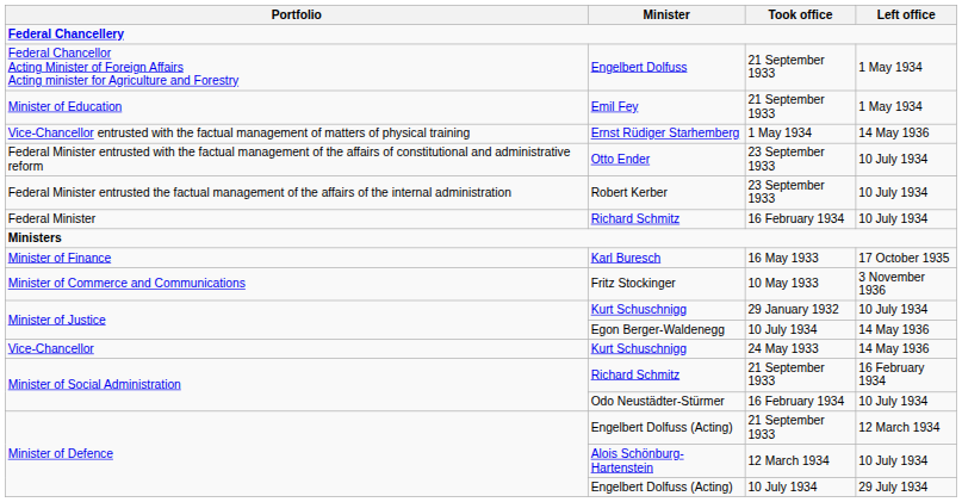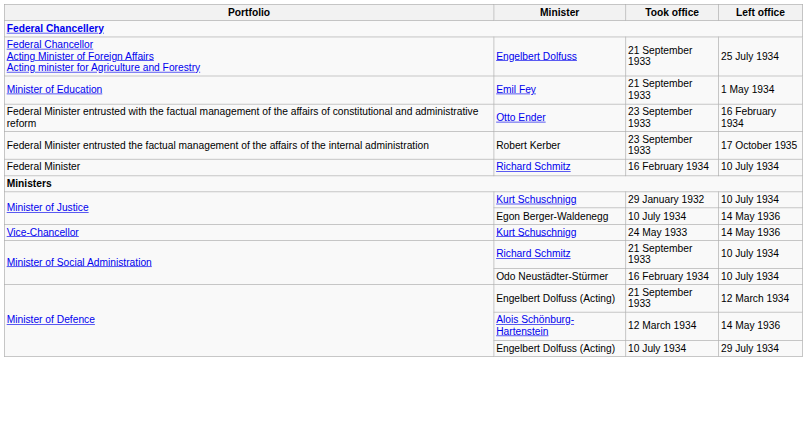Engelbert Dolfuss | Left office: 1 May 1934 -> 25 July 1934
- row: Vice-Chancellor entrusted with the factual management of matters of physical training | Ernst Rüdiger Starhemberg | 1 May 1934 | 14 May 1936
Otto Ender | Left office: 10 July 1934 -> 16 February 1934
Robert Kerber | Left office: 10 July 1934 -> 17 October 1935
- row: Minister of Finance | Karl Buresch | 16 May 1933 | 17 October 1935
- row: Minister of Commerce and Communications | Fritz Stockinger | 10 May 1933 | 3 November 1936
Richard Schmitz / 21 September 1933 | Left office: 16 February 1934 -> 10 July 1934
Alois Schönburg-Hartenstein | Left office: 10 July 1934 -> 14 May 1936
